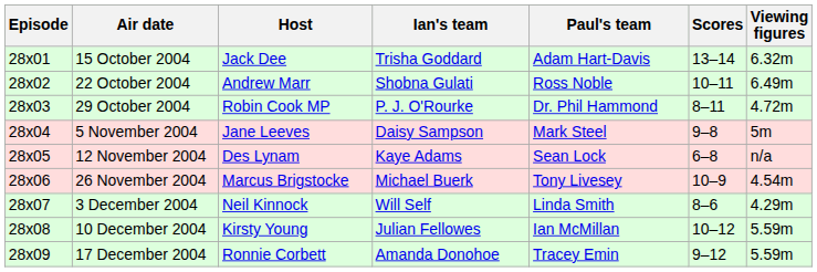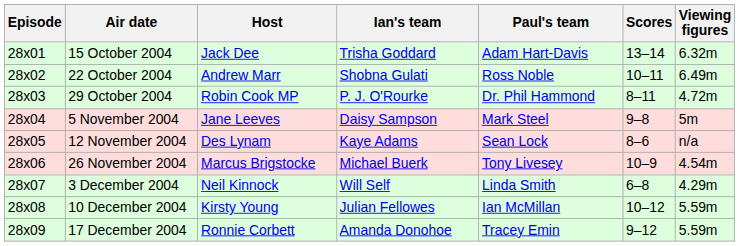12 November 2004 | Scores: 6–8 -> 8–6
3 December 2004 | Scores: 8–6 -> 6–8
